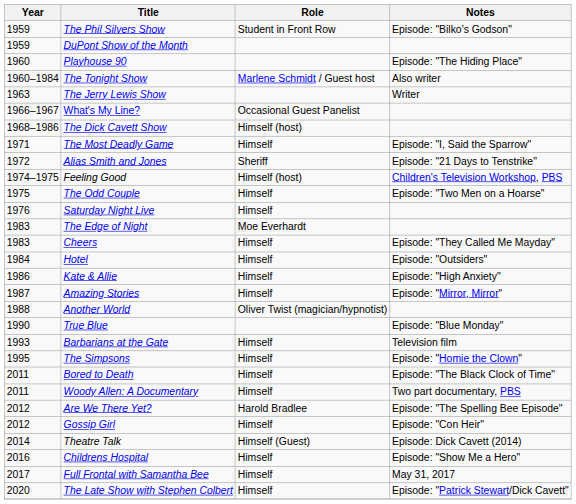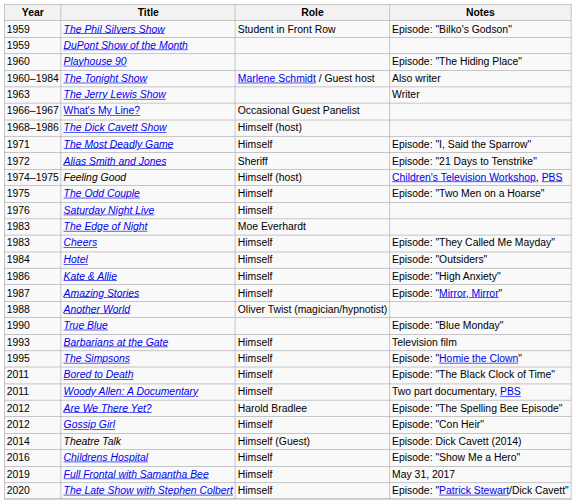Full Frontal with Samantha Bee | Year: 2017 -> 2019
